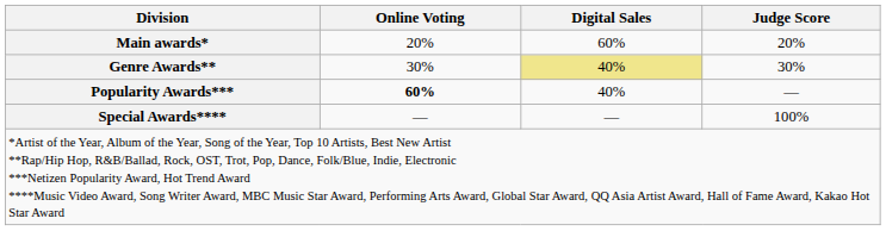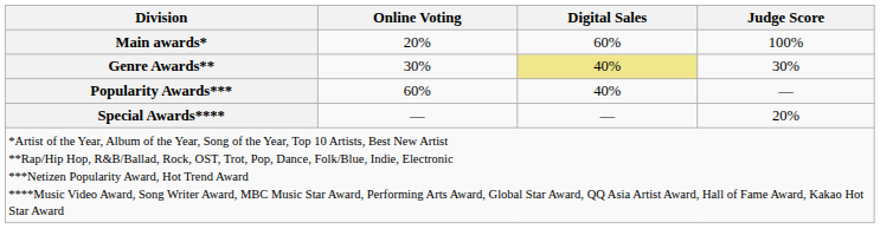Main awards* | Judge Score: 20% -> 100%
Popularity Awards*** | Online Voting: bold -> normal
Special Awards**** | Judge Score: 100% -> 20%
